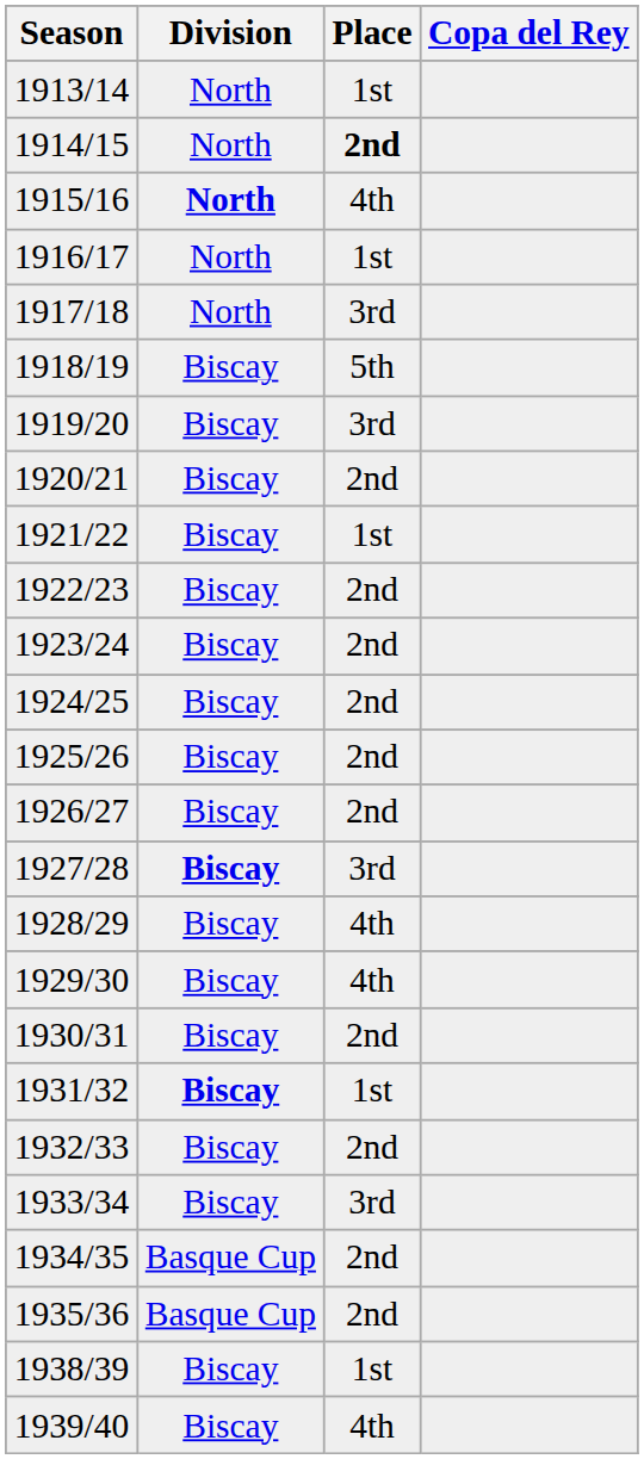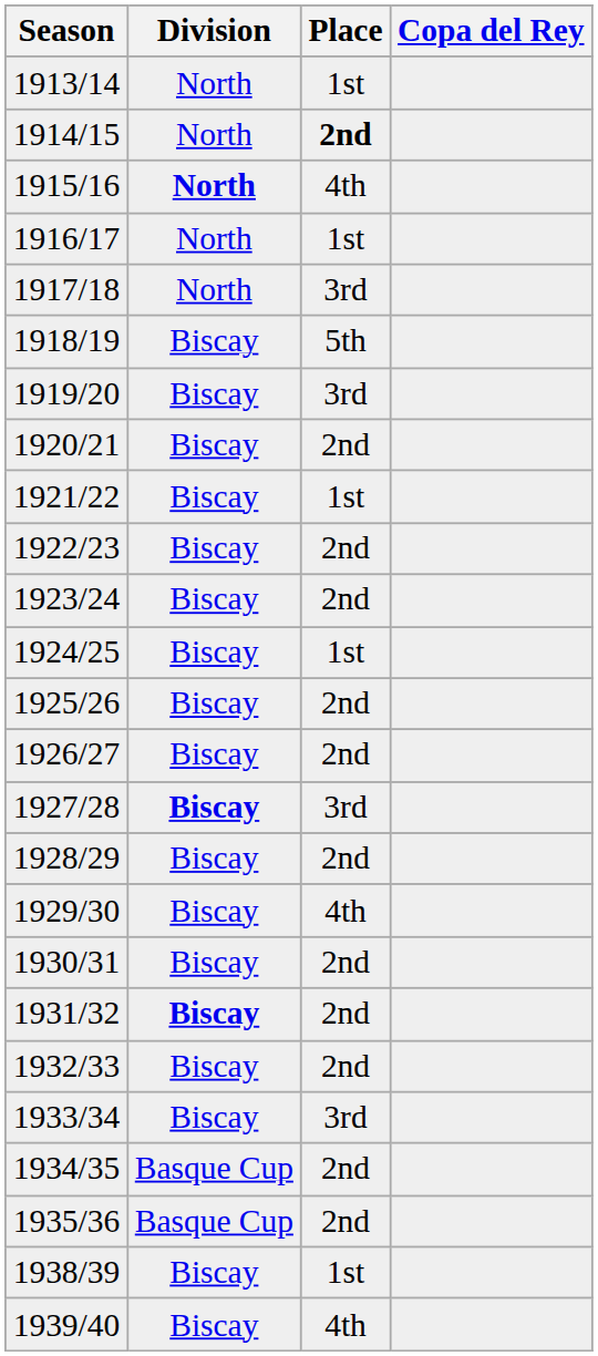1924/25 | Place: 2nd -> 1st
1928/29 | Place: 4th -> 2nd
1931/32 | Place: 1st -> 2nd
